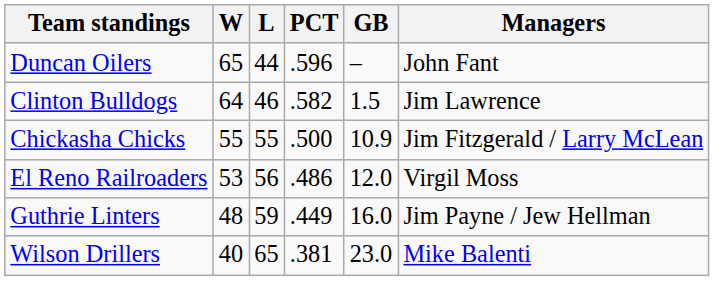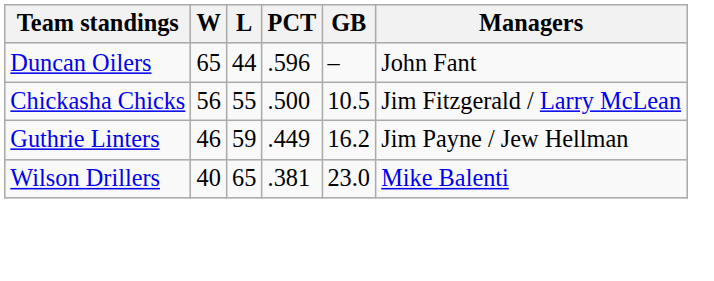- row: Clinton Bulldogs | 64 | 46 | .582 | 1.5 | Jim Lawrence
Chickasha Chicks | W: 55 -> 56
Chickasha Chicks | GB: 10.9 -> 10.5
- row: El Reno Railroaders | 53 | 56 | .486 | 12.0 | Virgil Moss
Guthrie Linters | W: 48 -> 46
Guthrie Linters | GB: 16.0 -> 16.2
